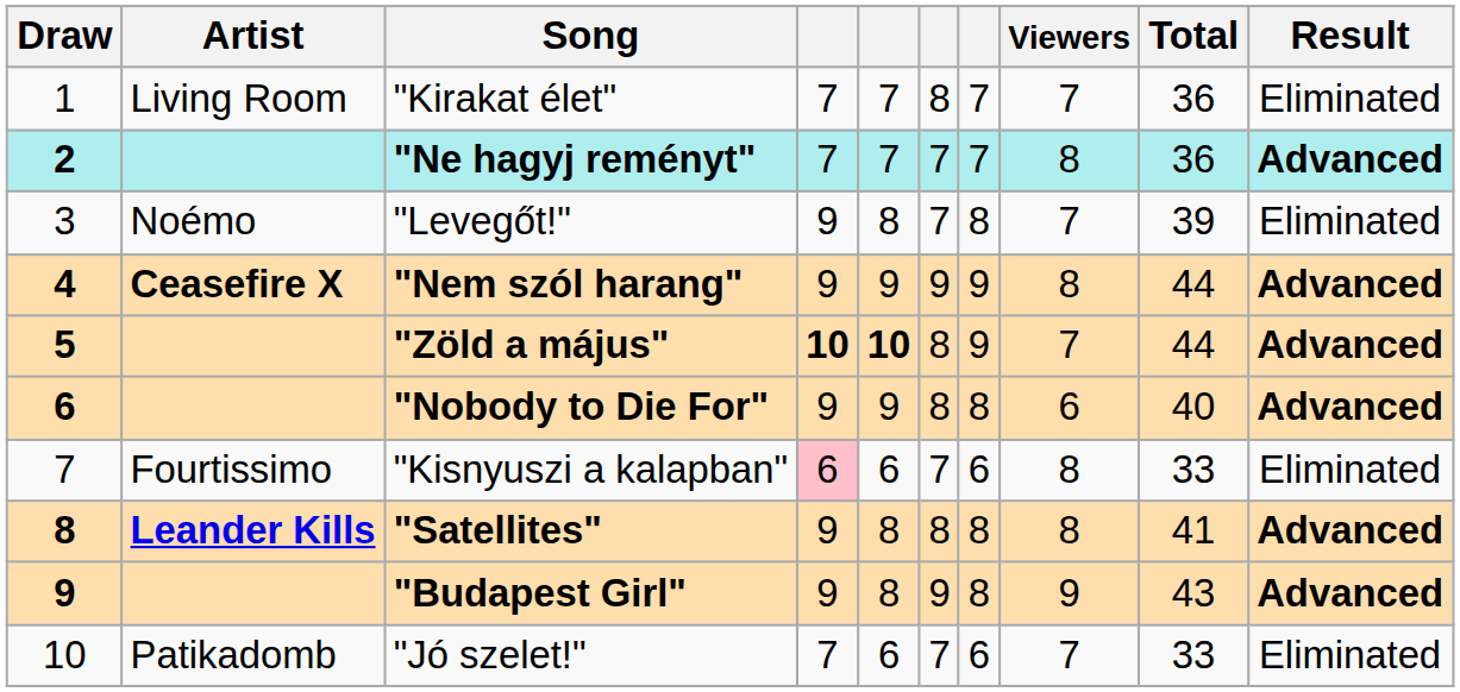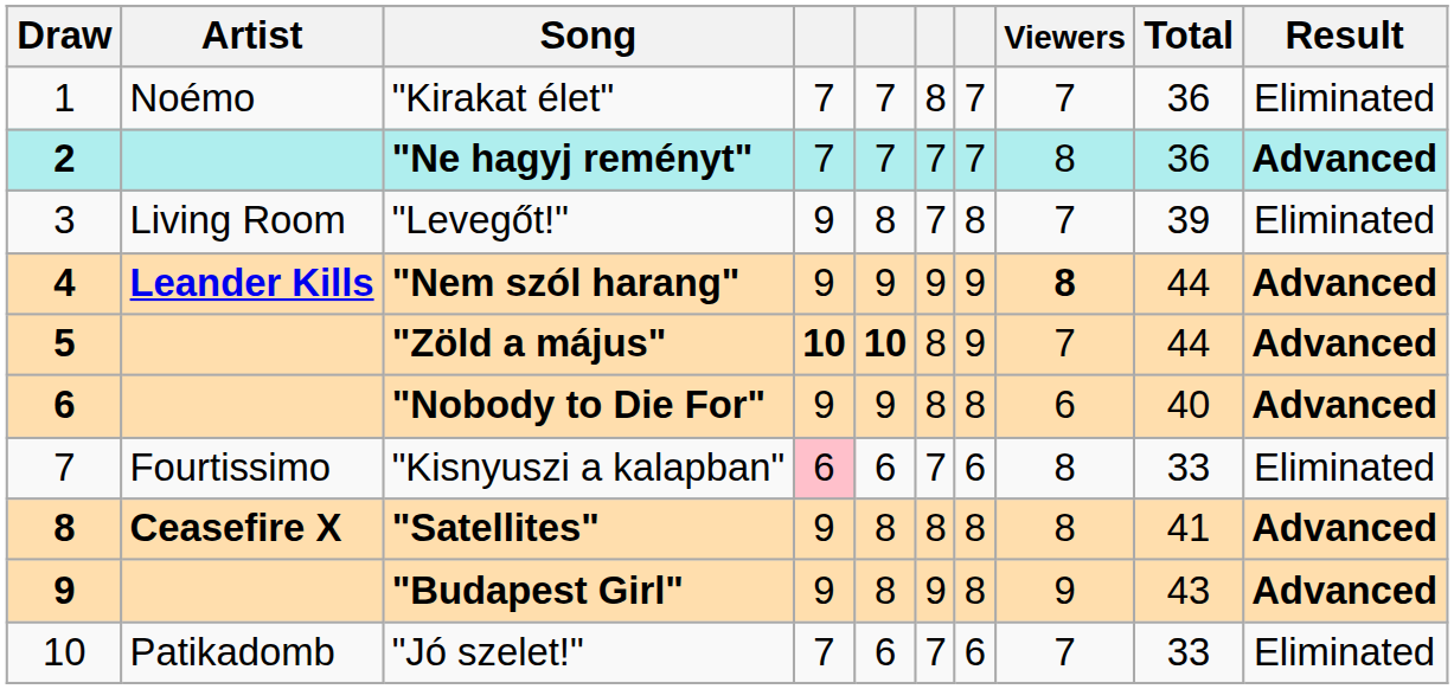"Kirakat élet" | Artist: Living Room -> Noémo
"Levegőt!" | Artist: Noémo -> Living Room
"Nem szól harang" | Artist: Ceasefire X -> Leander Kills
"Nem szól harang" | Viewers: normal -> bold
"Satellites" | Artist: Leander Kills -> Ceasefire X
